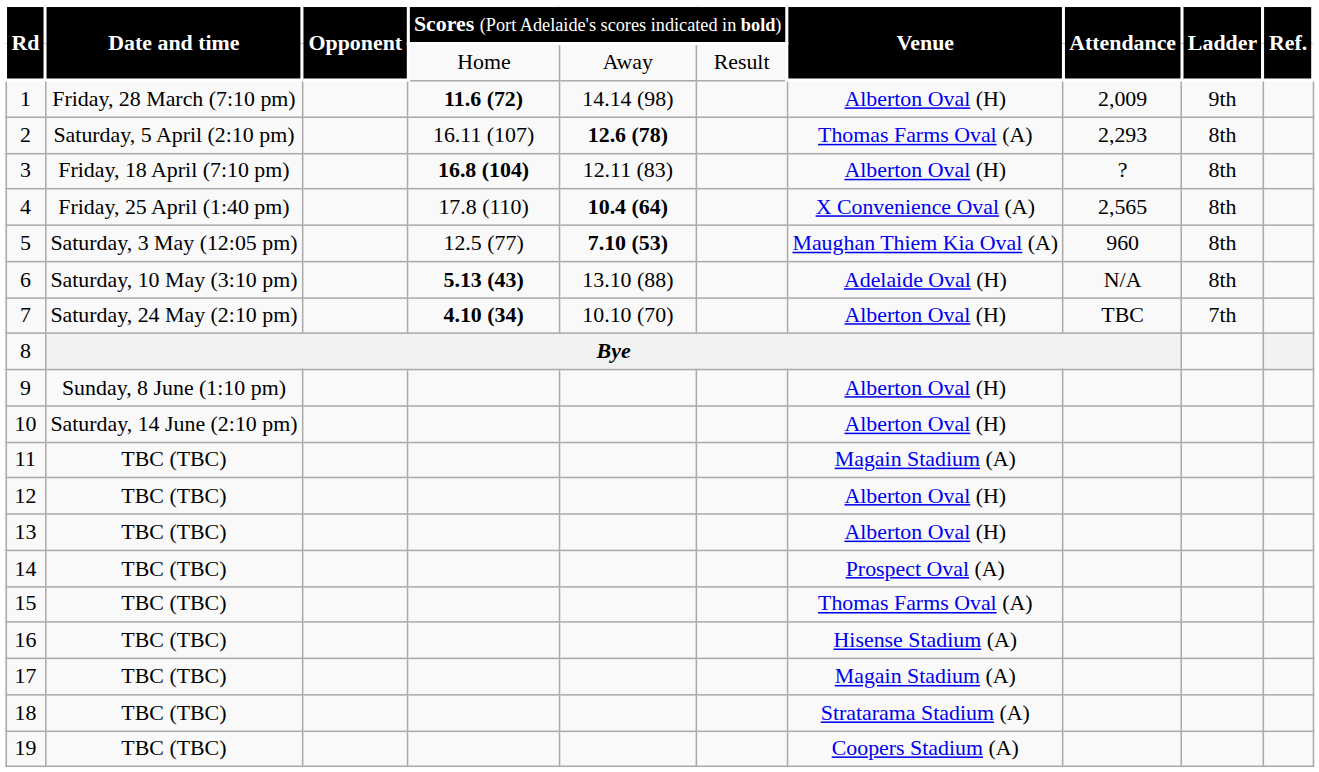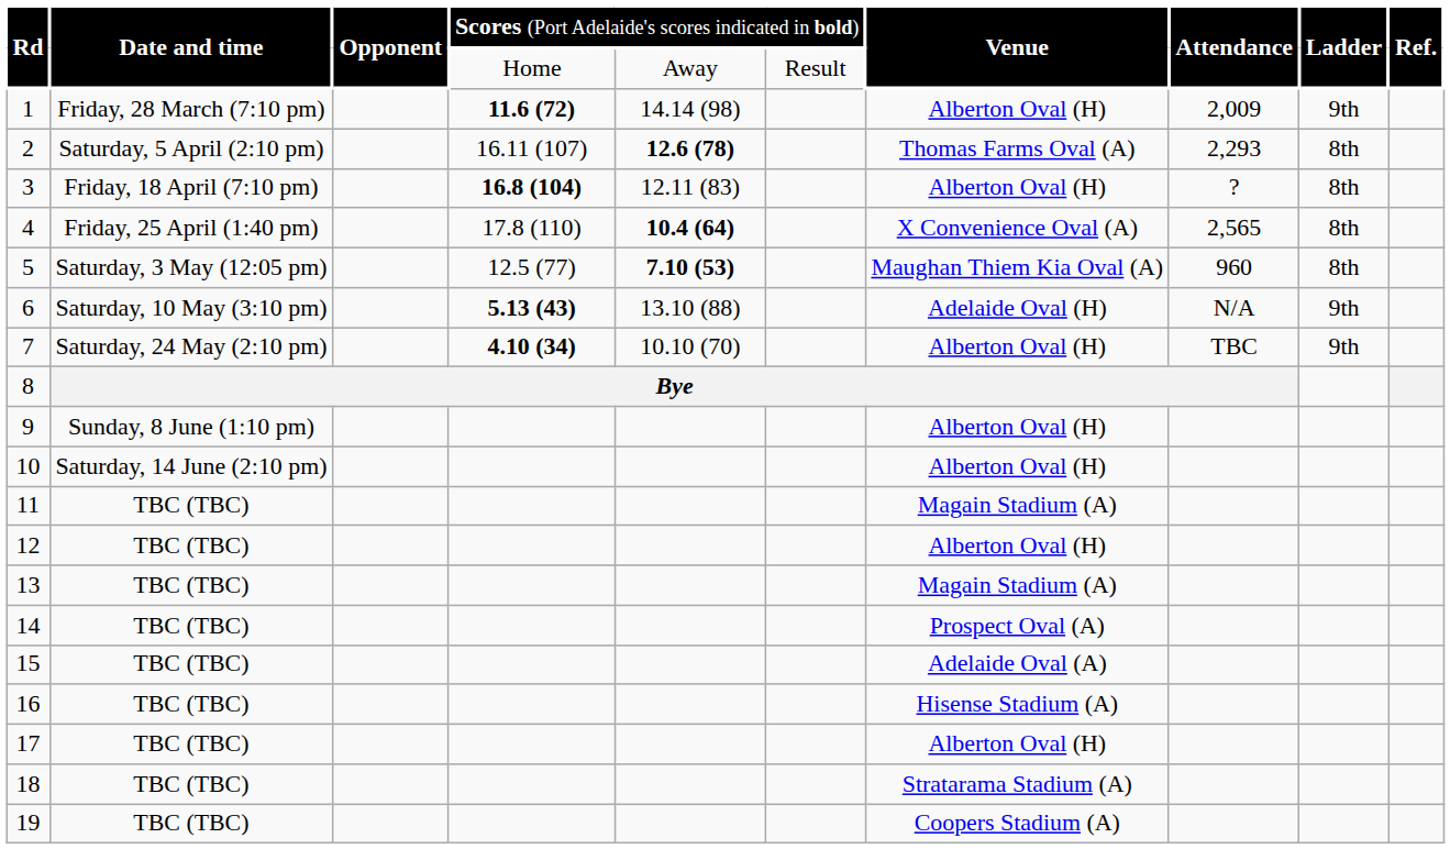6 | column 9: 8th -> 9th
7 | column 9: 7th -> 9th
13 | column 7: Alberton Oval (H) -> Magain Stadium (A)
15 | column 7: Thomas Farms Oval (A) -> Adelaide Oval (A)
17 | column 7: Magain Stadium (A) -> Alberton Oval (H)
